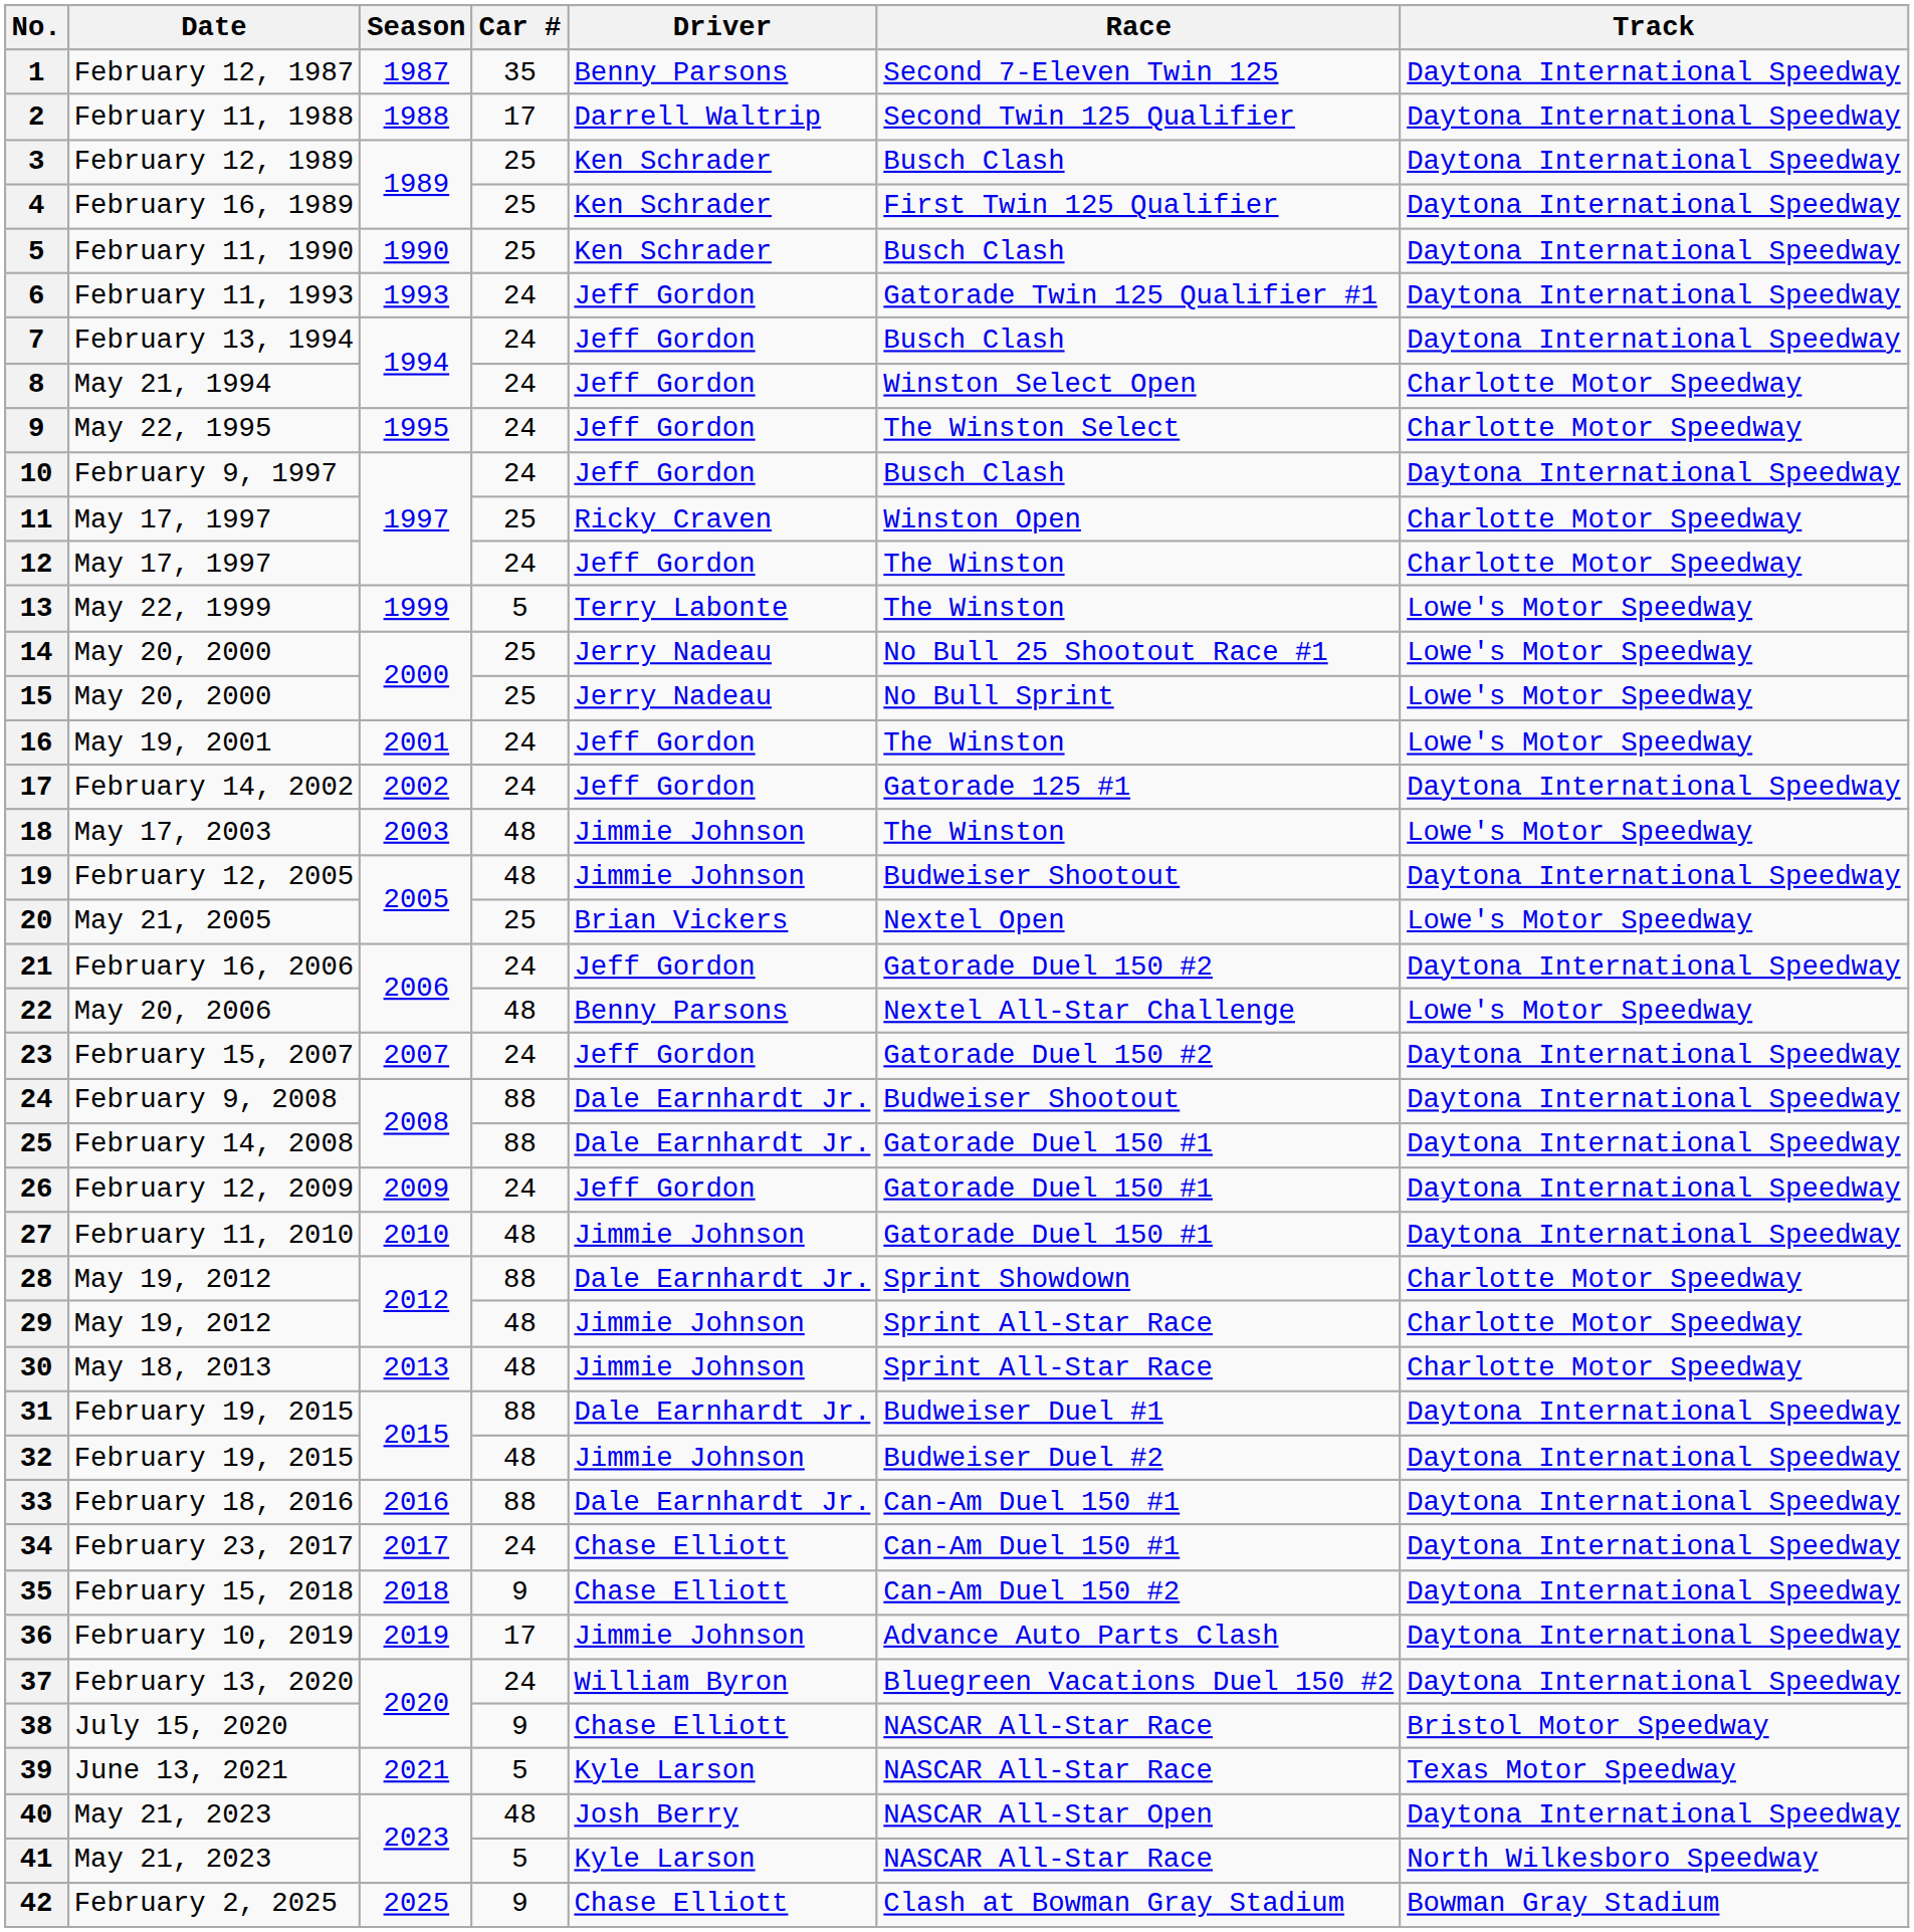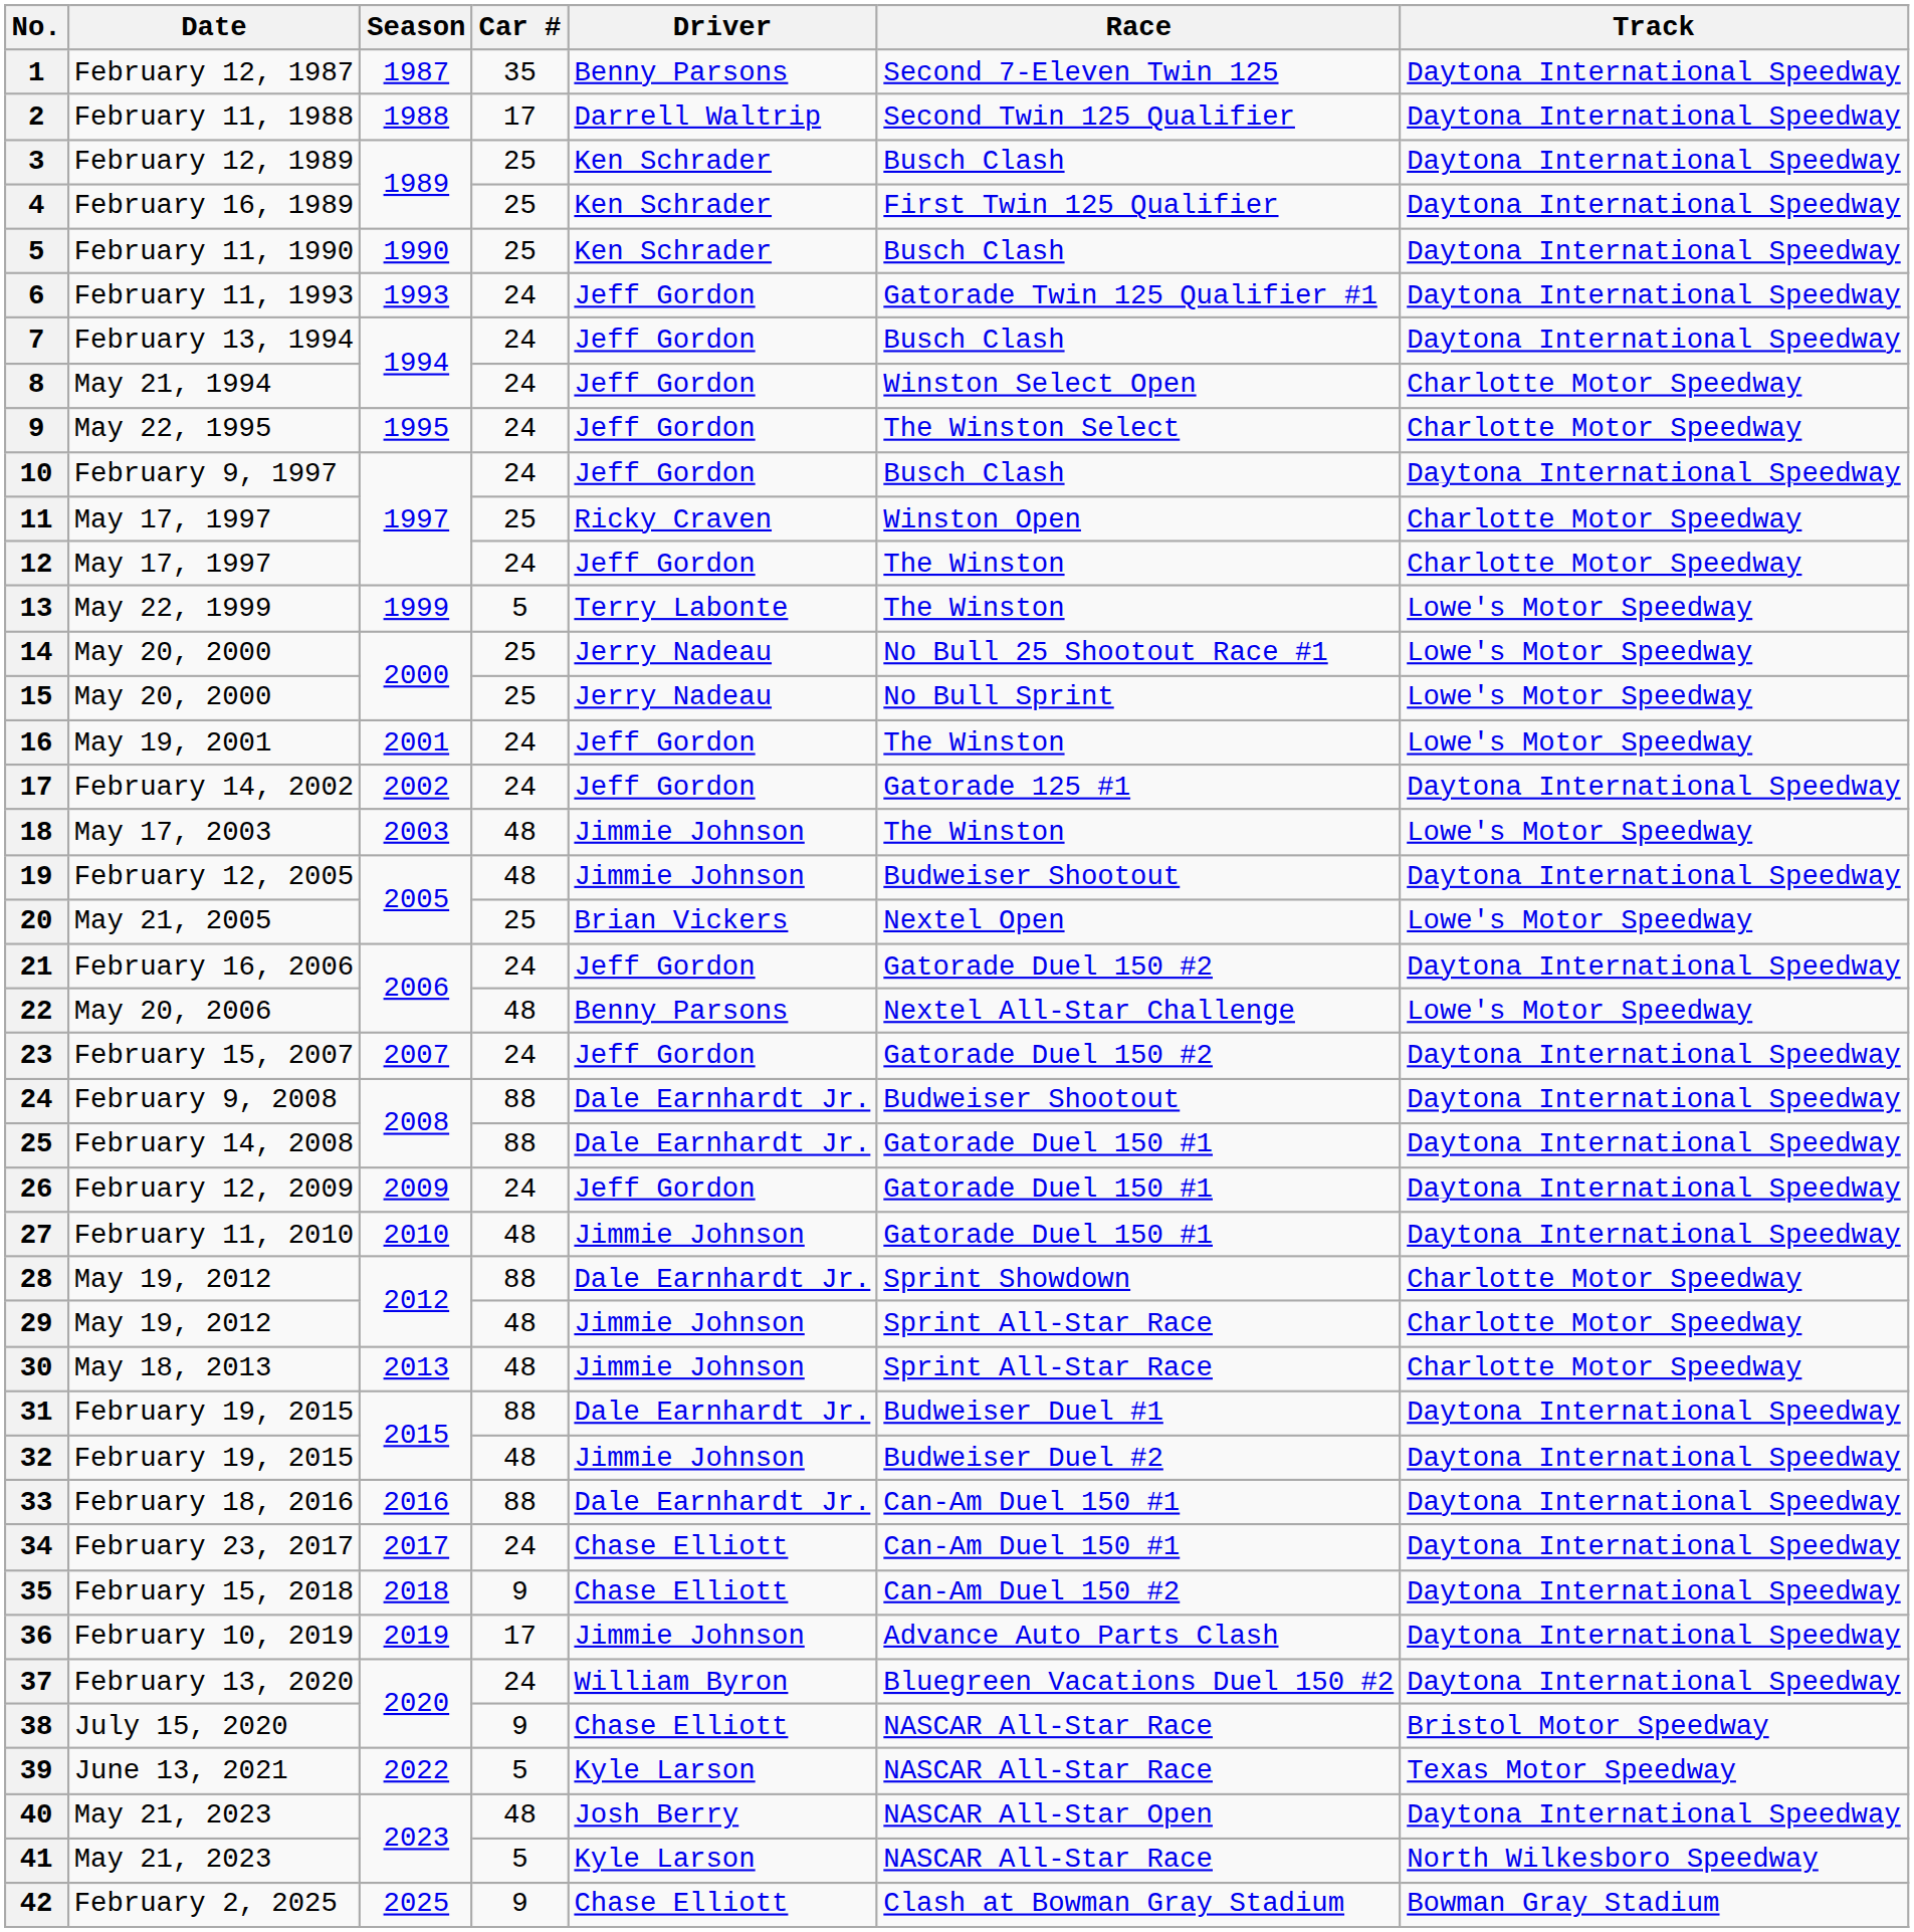39 | Season: 2021 -> 2022
